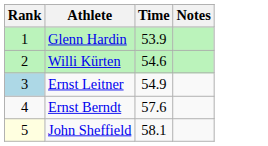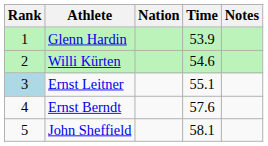+ column: Nation
Ernst Leitner | Time: 54.9 -> 55.1
John Sheffield | Rank: lightyellow background -> no background
